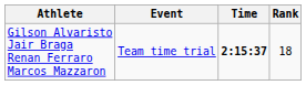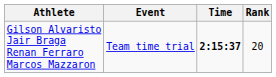Gilson Alvaristo Jair Braga Renan Ferraro Marcos Mazzaron | Rank: 18 -> 20
